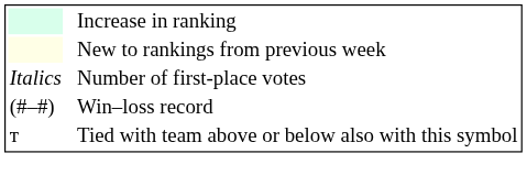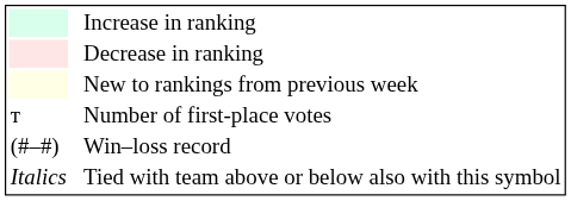+ row: Decrease in ranking
Number of first-place votes | column 1: Italics -> т
Tied with team above or below also with this symbol | column 1: т -> Italics
